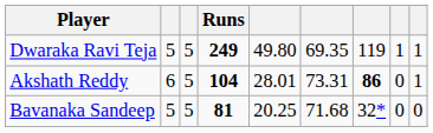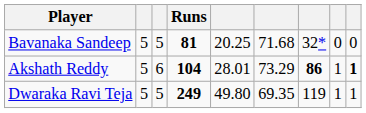rows swapped: Dwaraka Ravi Teja <-> Bavanaka Sandeep
Akshath Reddy | column 2: 6 -> 5
Akshath Reddy | column 3: 5 -> 6
Akshath Reddy | column 6: 73.31 -> 73.29
Akshath Reddy | column 8: 0 -> 1
Akshath Reddy | column 9: normal -> bold
